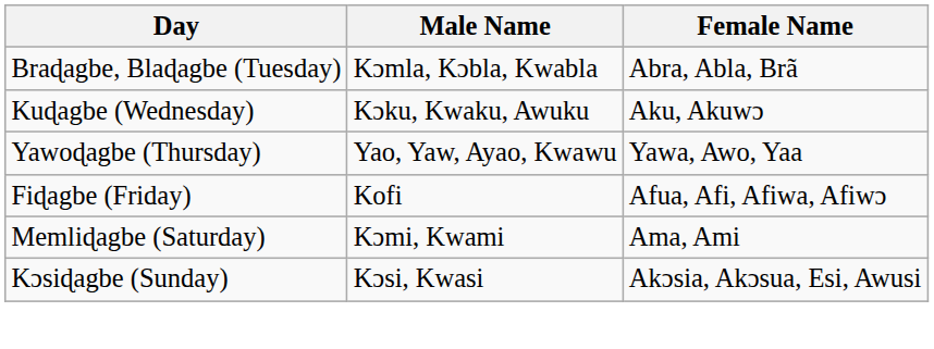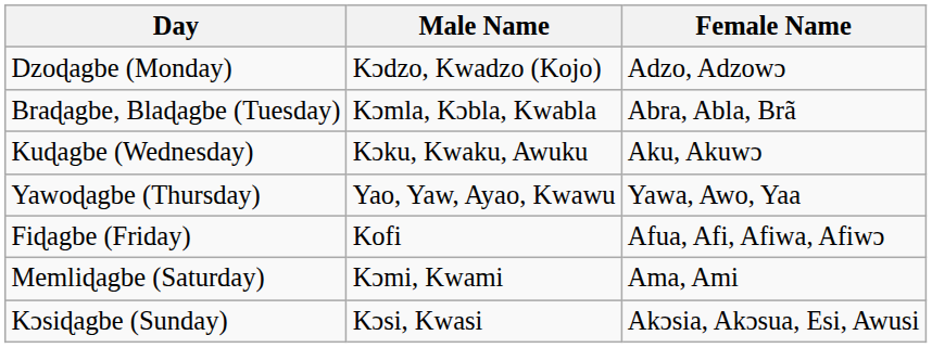+ row: Dzoɖagbe (Monday) | Kɔdzo, Kwadzo (Kojo) | Adzo, Adzowɔ
